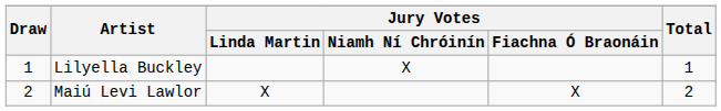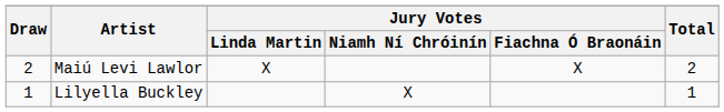rows swapped: Lilyella Buckley <-> Maiú Levi Lawlor
